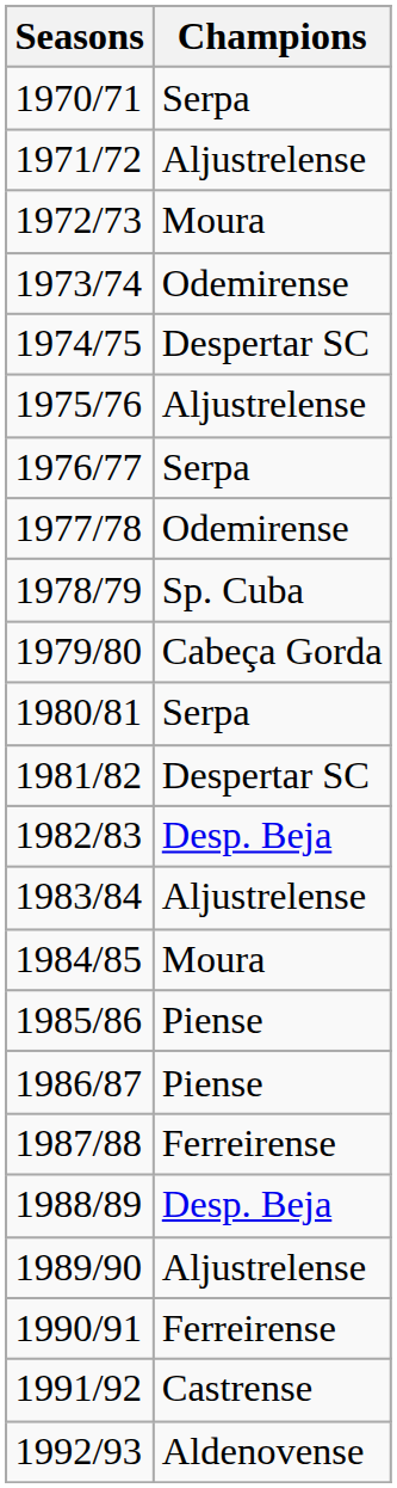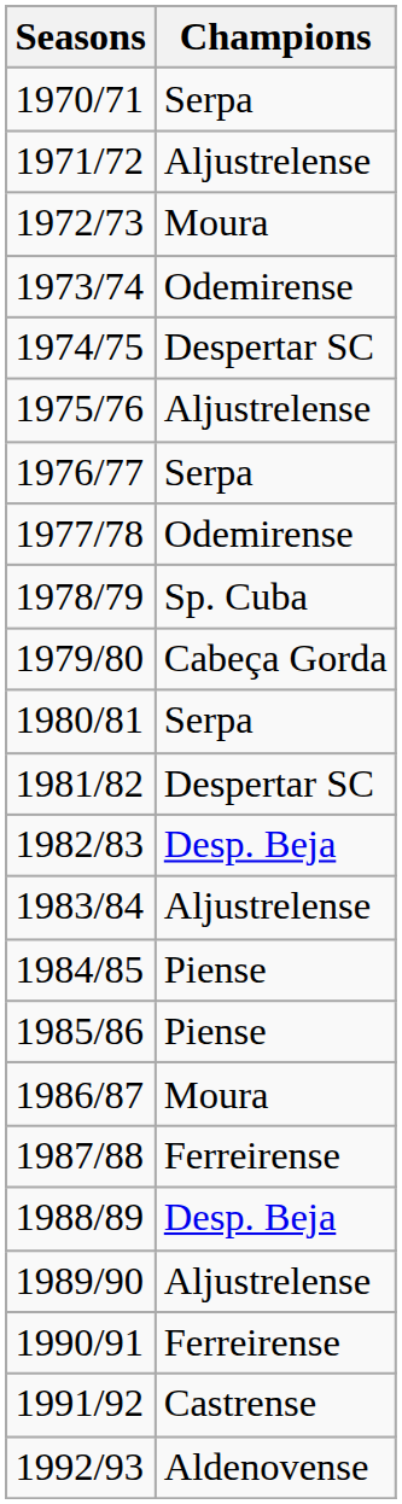1984/85 | Champions: Moura -> Piense
1986/87 | Champions: Piense -> Moura
